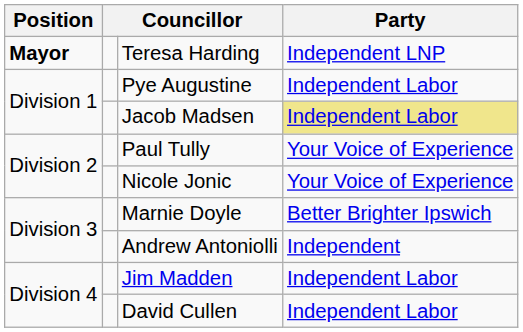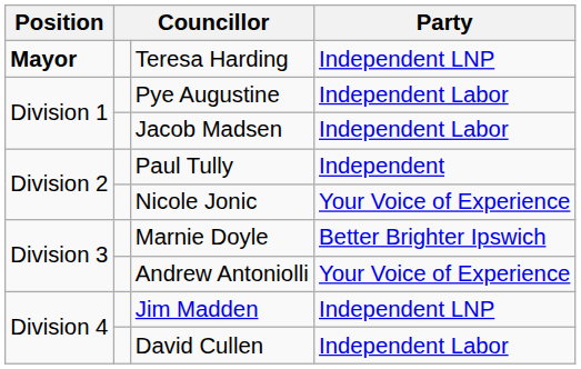Jacob Madsen | Party: khaki background -> no background
Paul Tully | Party: Your Voice of Experience -> Independent
Andrew Antoniolli | Party: Independent -> Your Voice of Experience
Jim Madden | Party: Independent Labor -> Independent LNP
